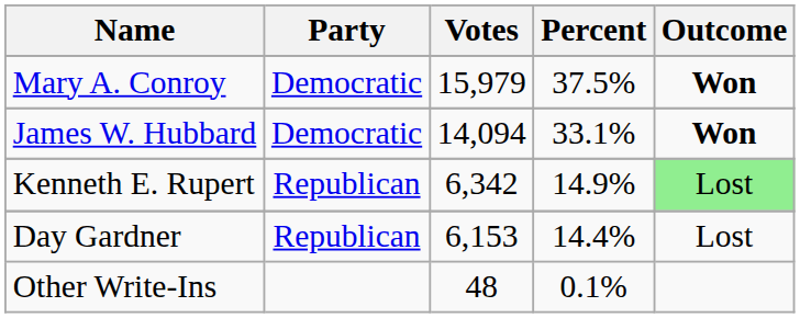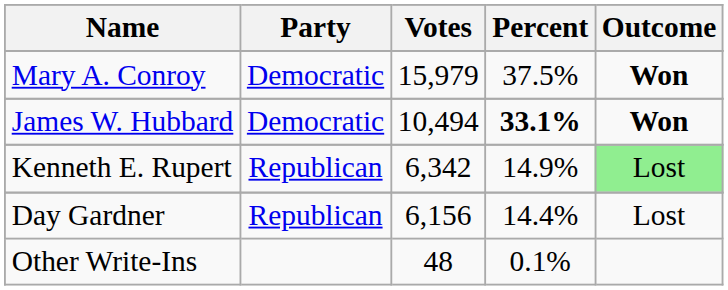James W. Hubbard | Votes: 14,094 -> 10,494
James W. Hubbard | Percent: normal -> bold
Day Gardner | Votes: 6,153 -> 6,156
